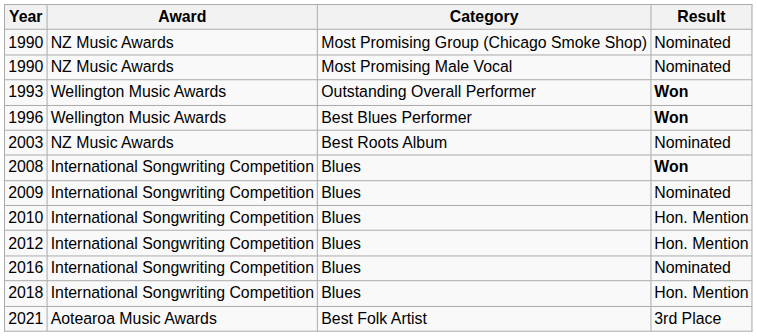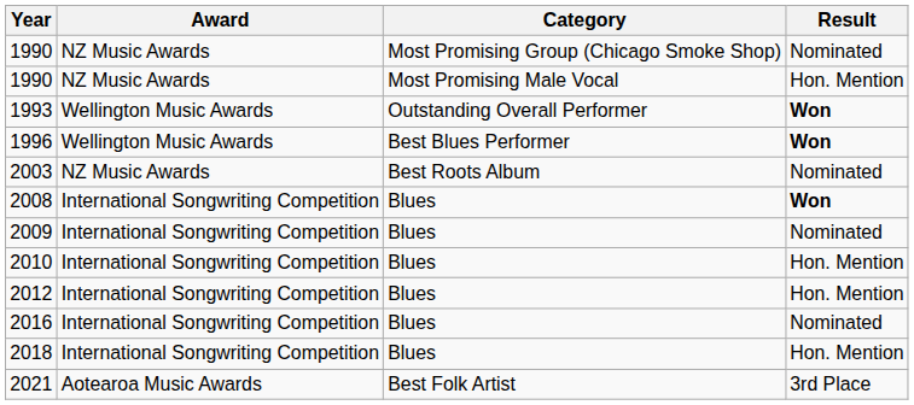1990 / Most Promising Male Vocal | Result: Nominated -> Hon. Mention
